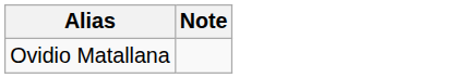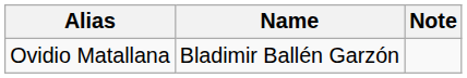+ column: Name | Bladimir Ballén Garzón
